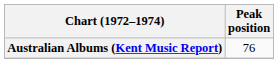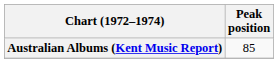Australian Albums (Kent Music Report) | Peak position: 76 -> 85
